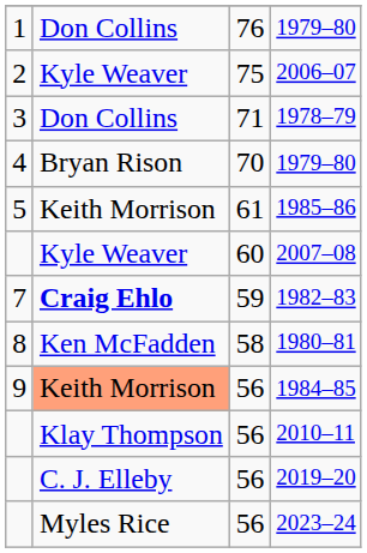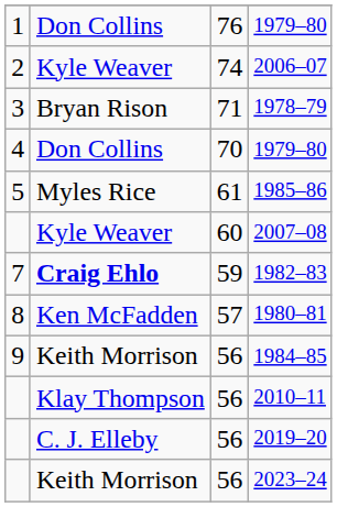2006–07 | column 3: 75 -> 74
1978–79 | column 2: Don Collins -> Bryan Rison
4 / 1979–80 | column 2: Bryan Rison -> Don Collins
1985–86 | column 2: Keith Morrison -> Myles Rice
1980–81 | column 3: 58 -> 57
1984–85 | column 2: lightsalmon background -> no background
2023–24 | column 2: Myles Rice -> Keith Morrison
